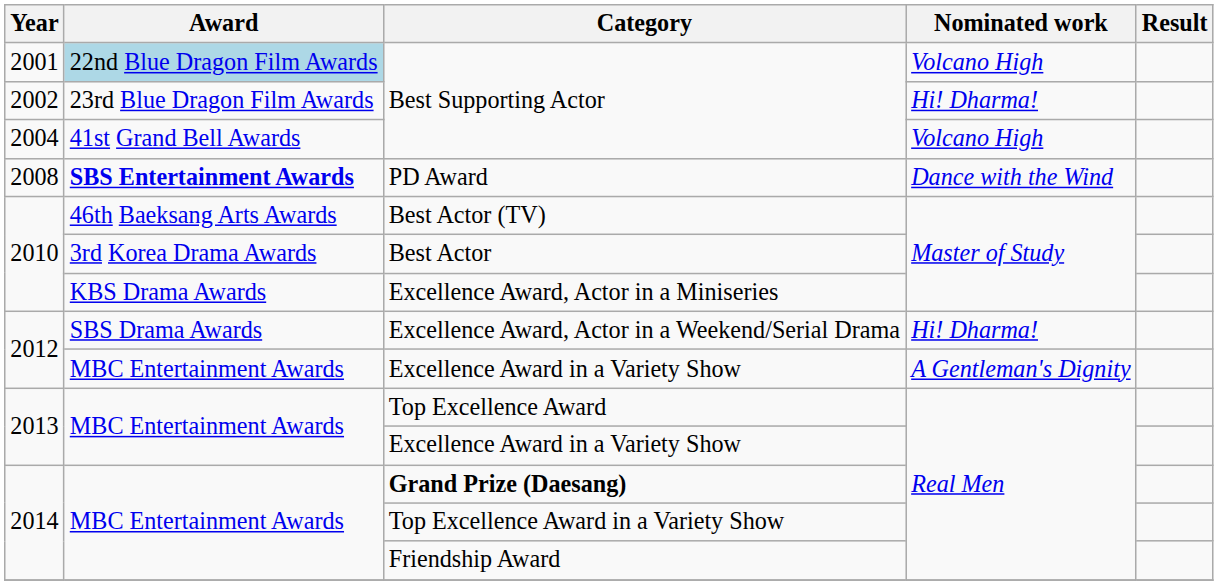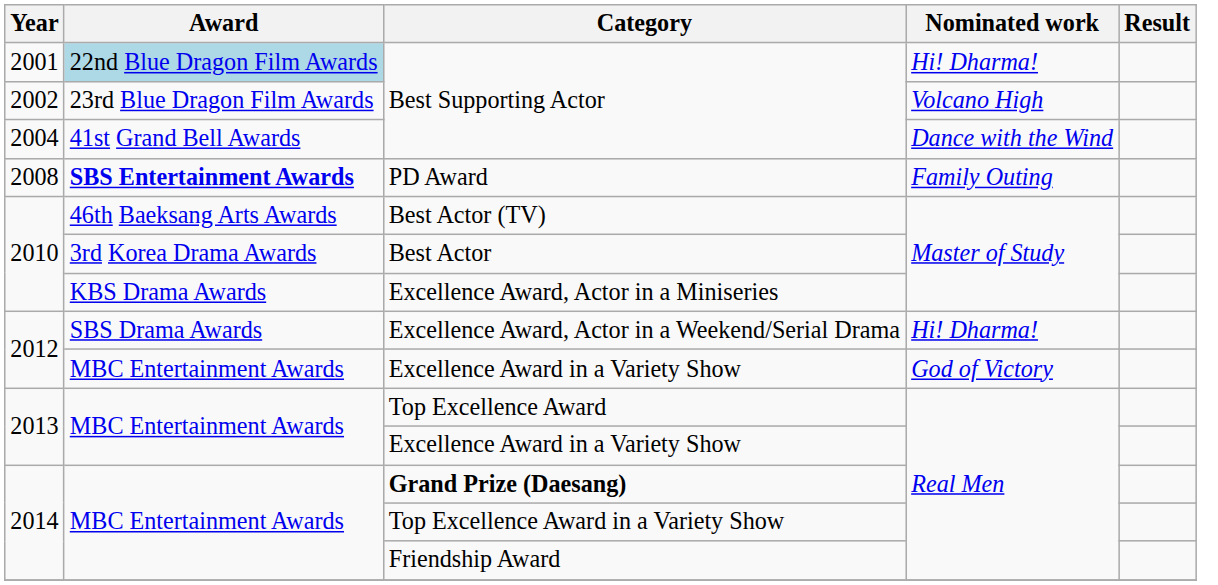2001 / Best Supporting Actor | Nominated work: Volcano High -> Hi! Dharma!
2002 / Best Supporting Actor | Nominated work: Hi! Dharma! -> Volcano High
2004 / Best Supporting Actor | Nominated work: Volcano High -> Dance with the Wind
PD Award | Nominated work: Dance with the Wind -> Family Outing
2012 / Excellence Award in a Variety Show | Nominated work: A Gentleman's Dignity -> God of Victory
